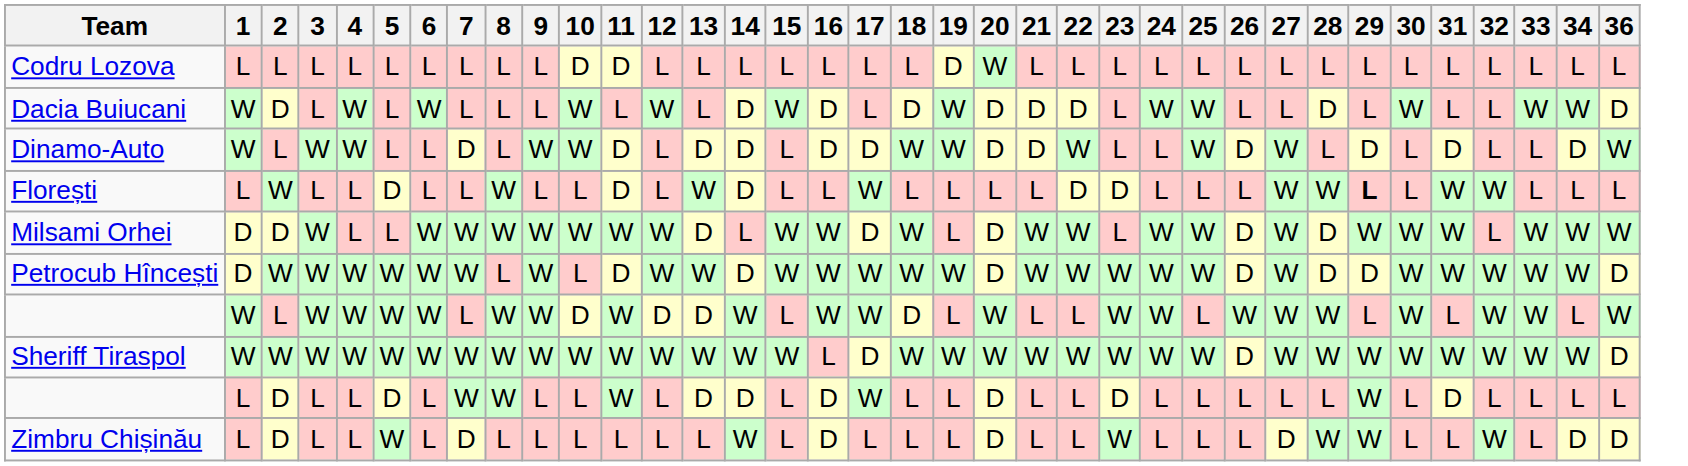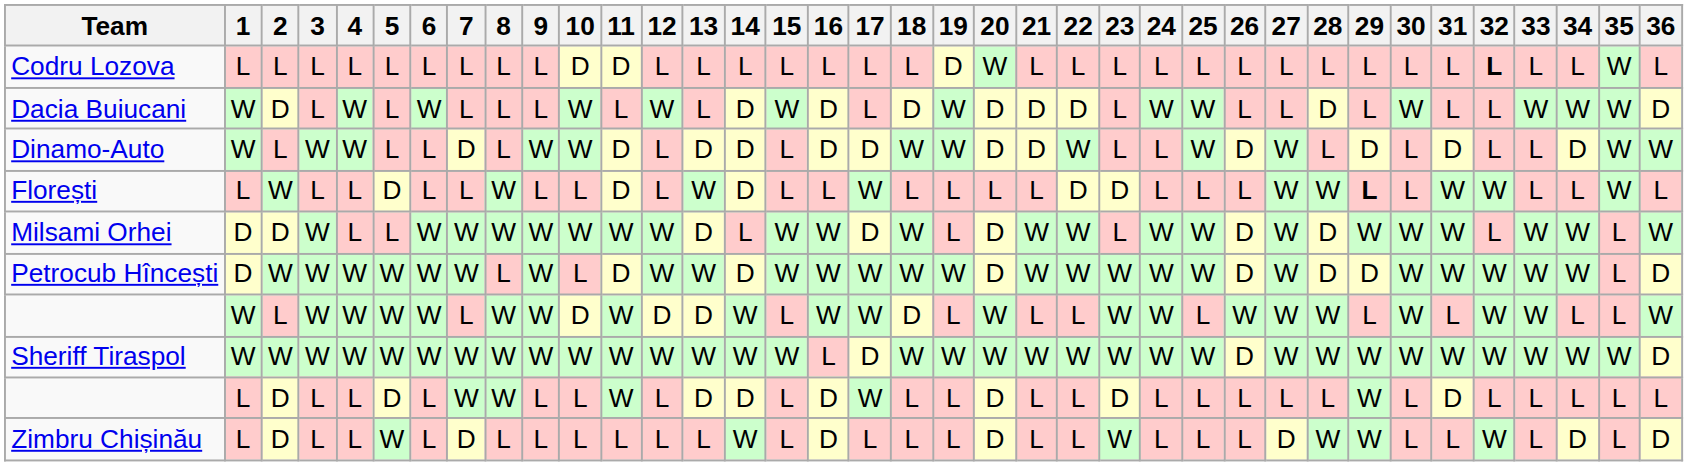+ column: 35 | W | W | W | W | L | L | L | W | L | L
Codru Lozova | 32: normal -> bold
